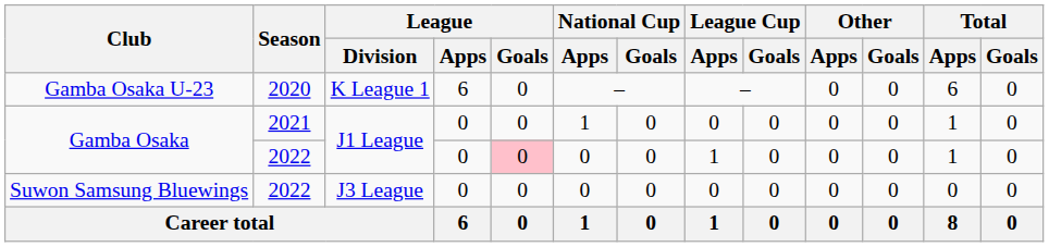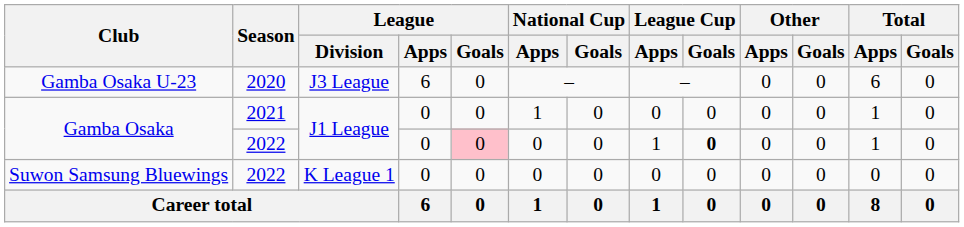Gamba Osaka U-23 | League / Division: K League 1 -> J3 League
Gamba Osaka / 2022 | League Cup / Goals: normal -> bold
Suwon Samsung Bluewings | League / Division: J3 League -> K League 1
